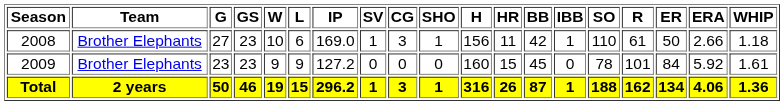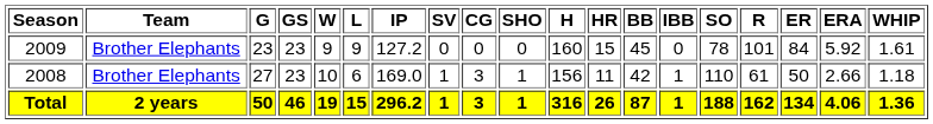rows swapped: 2008 <-> 2009
